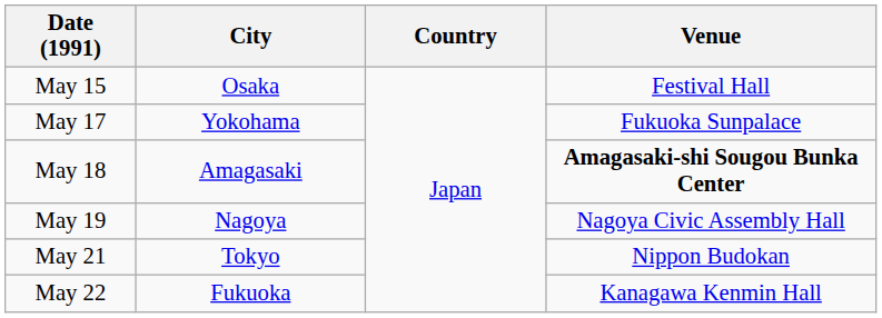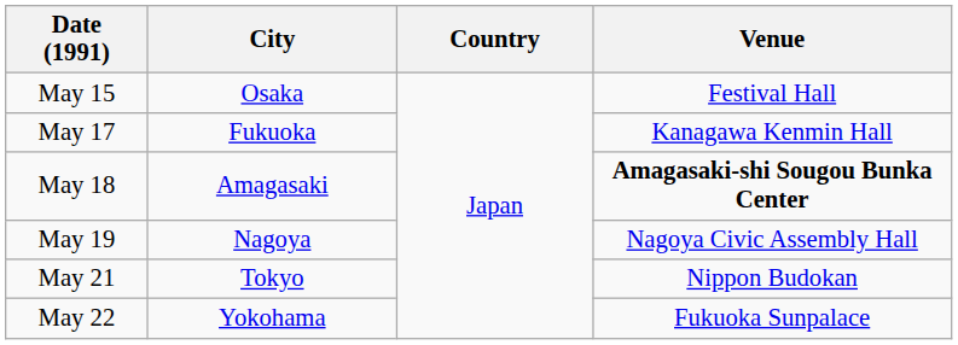May 17 | City: Yokohama -> Fukuoka
May 17 | Venue: Fukuoka Sunpalace -> Kanagawa Kenmin Hall
May 22 | City: Fukuoka -> Yokohama
May 22 | Venue: Kanagawa Kenmin Hall -> Fukuoka Sunpalace
